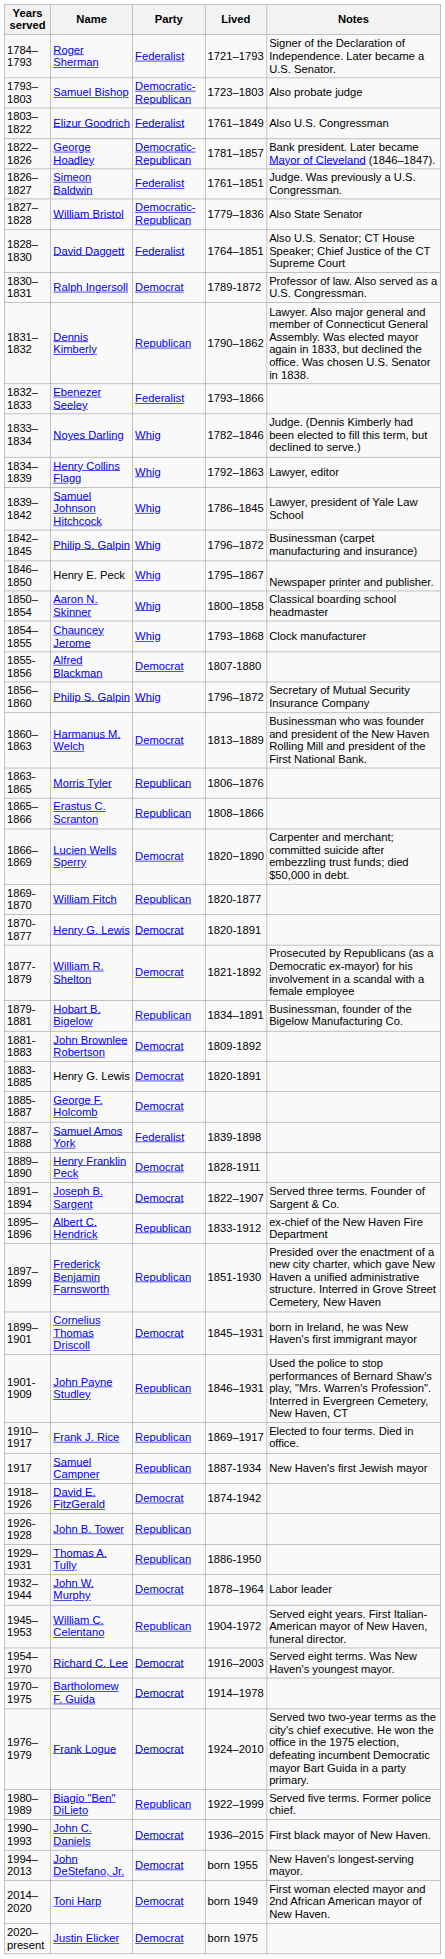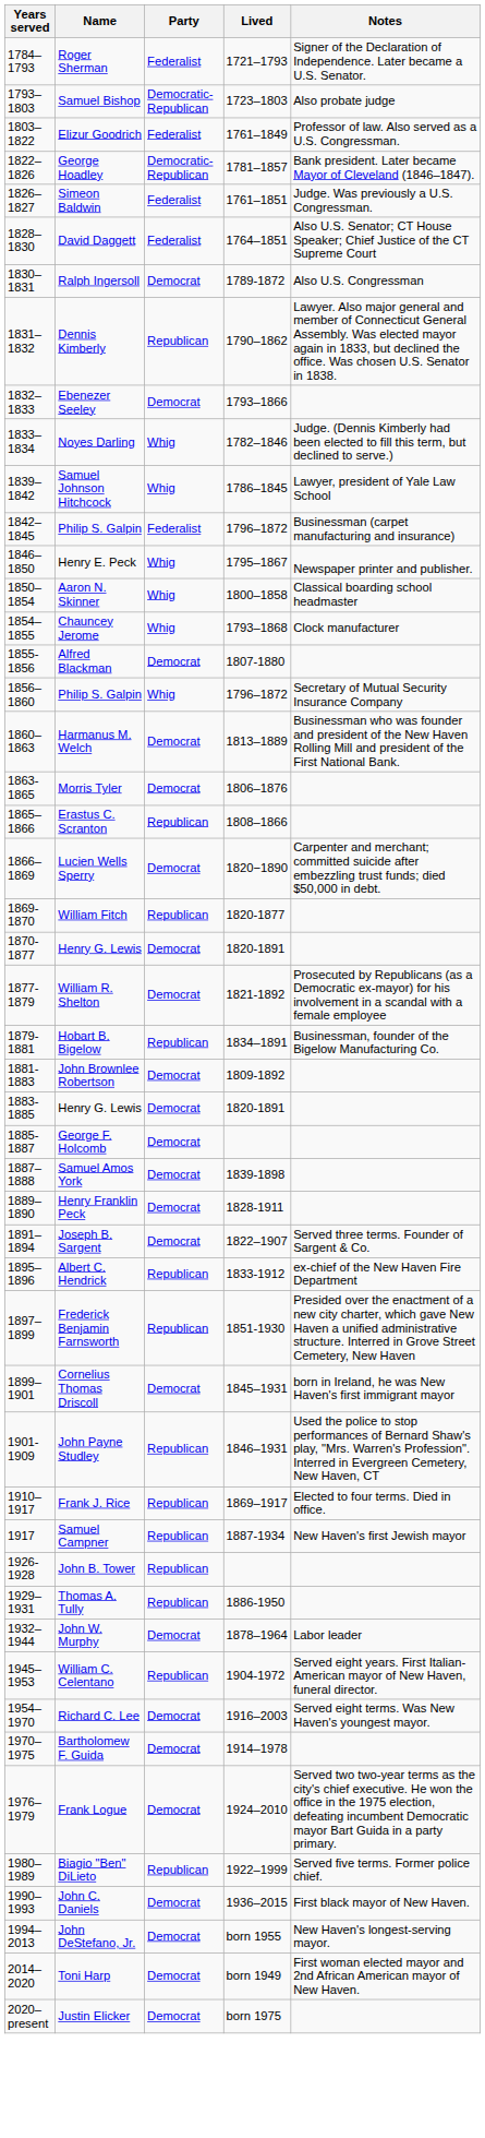Elizur Goodrich | Notes: Also U.S. Congressman -> Professor of law. Also served as a U.S. Congressman.
- row: 1827–1828 | William Bristol | Democratic-Republican | 1779–1836 | Also State Senator
Ralph Ingersoll | Notes: Professor of law. Also served as a U.S. Congressman. -> Also U.S. Congressman
Ebenezer Seeley | Party: Federalist -> Democrat
- row: 1834–1839 | Henry Collins Flagg | Whig | 1792–1863 | Lawyer, editor
1842–1845 / Philip S. Galpin | Party: Whig -> Federalist
Morris Tyler | Party: Republican -> Democrat
Samuel Amos York | Party: Federalist -> Democrat
- row: 1918–1926 | David E. FitzGerald | Democrat | 1874-1942
